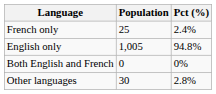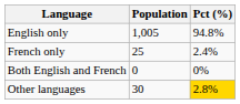rows swapped: English only <-> French only
Other languages | Pct (%): no background -> gold background
